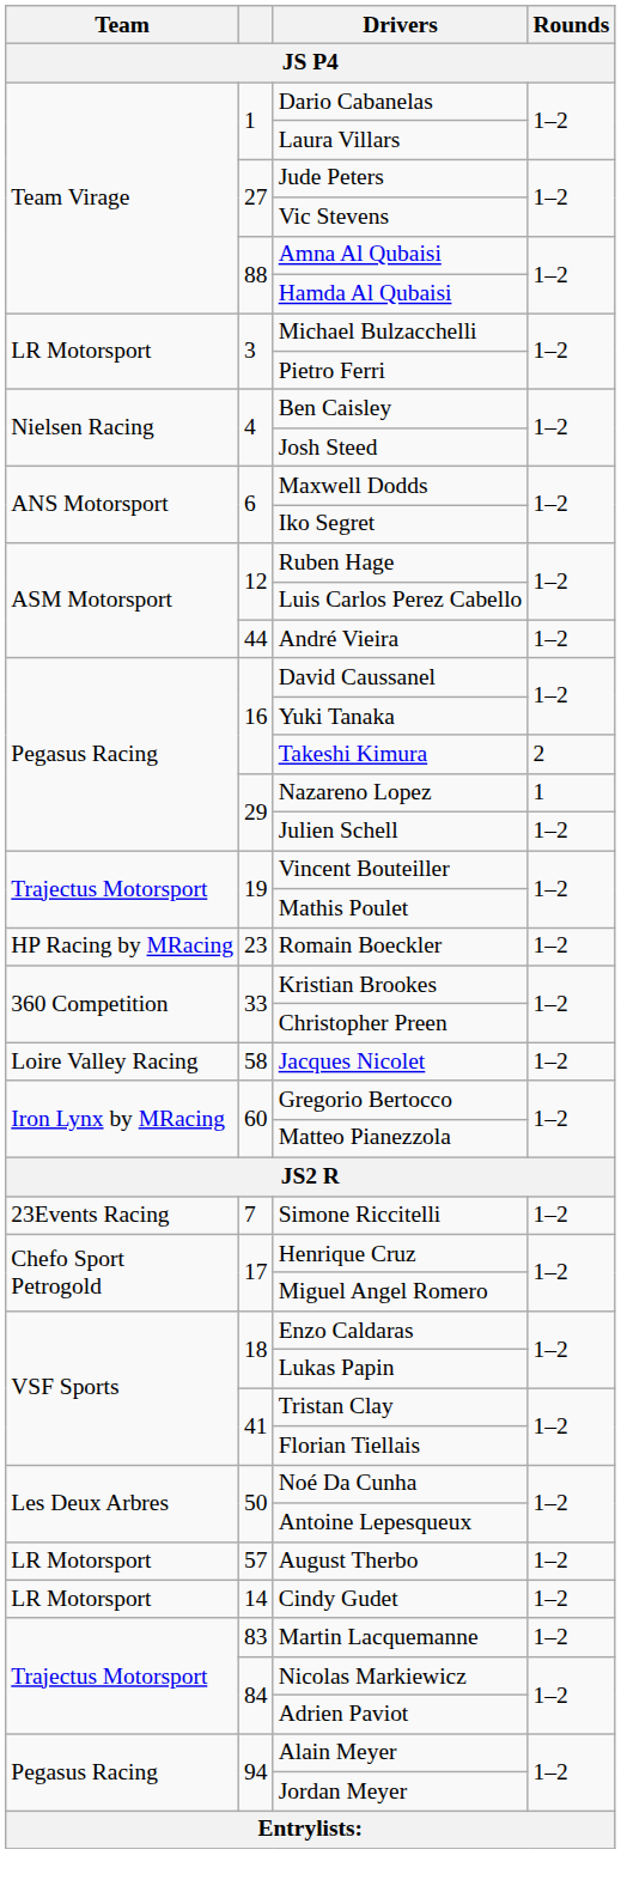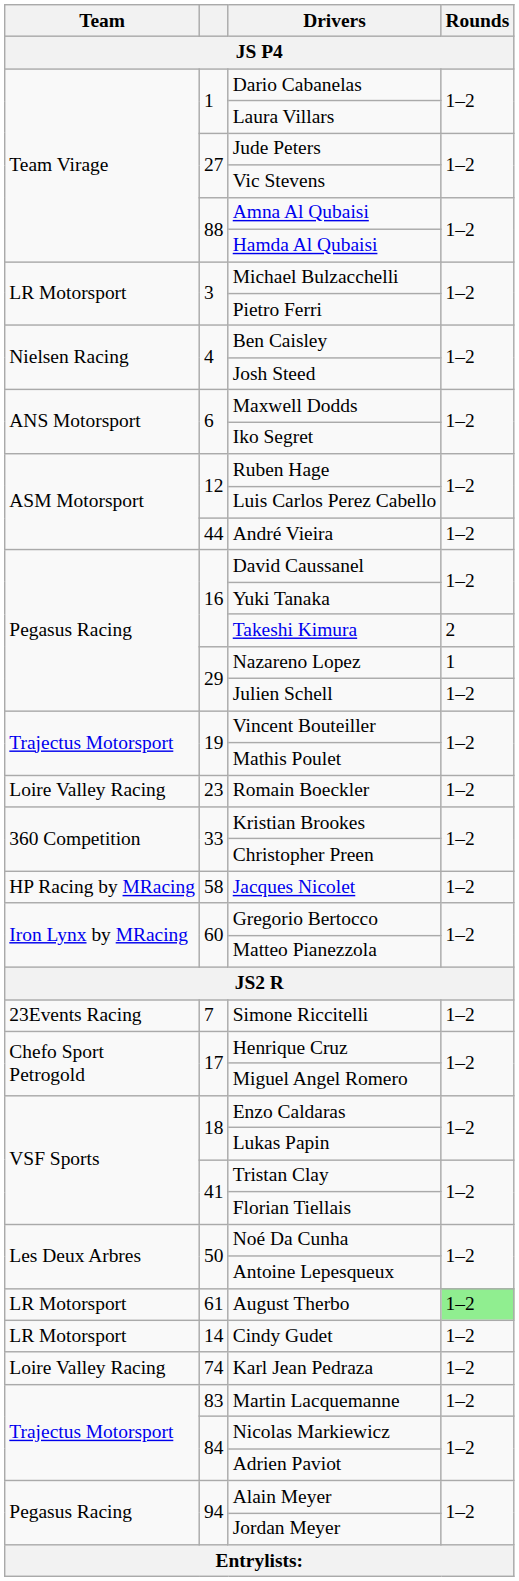Romain Boeckler | Team: HP Racing by MRacing -> Loire Valley Racing
Jacques Nicolet | Team: Loire Valley Racing -> HP Racing by MRacing
August Therbo | column 2: 57 -> 61
August Therbo | Rounds: no background -> lightgreen background
+ row: Loire Valley Racing | 74 | Karl Jean Pedraza | 1–2
